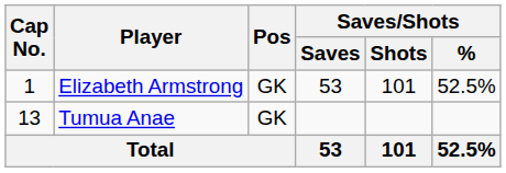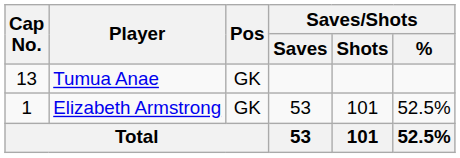rows swapped: Elizabeth Armstrong <-> Tumua Anae
